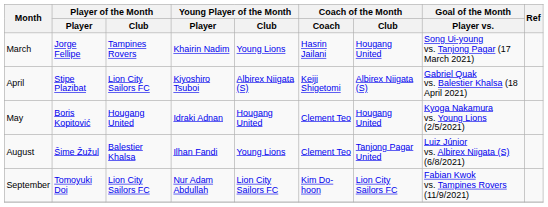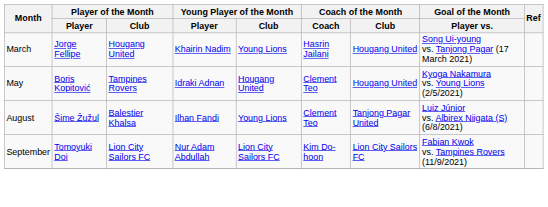March | Player of the Month / Club: Tampines Rovers -> Hougang United
- row: April | Stipe Plazibat | Lion City Sailors FC | Kiyoshiro Tsuboi | Albirex Niigata (S) | Keiji Shigetomi | Albirex Niigata (S) | Gabriel Quak vs. Balestier Khalsa (18 April 2021)
May | Player of the Month / Club: Hougang United -> Tampines Rovers
